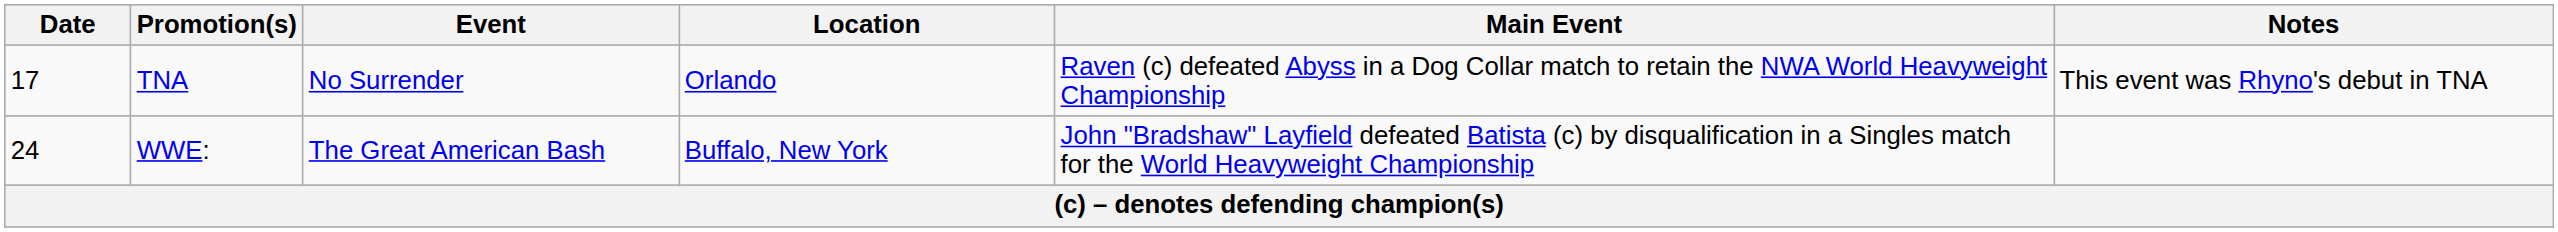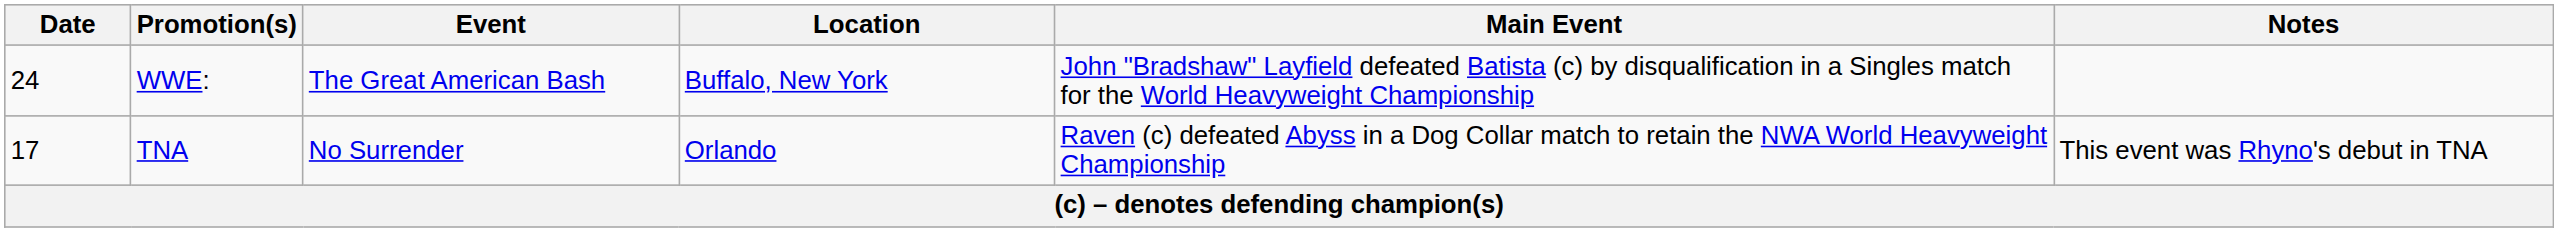rows swapped: TNA <-> WWE:
